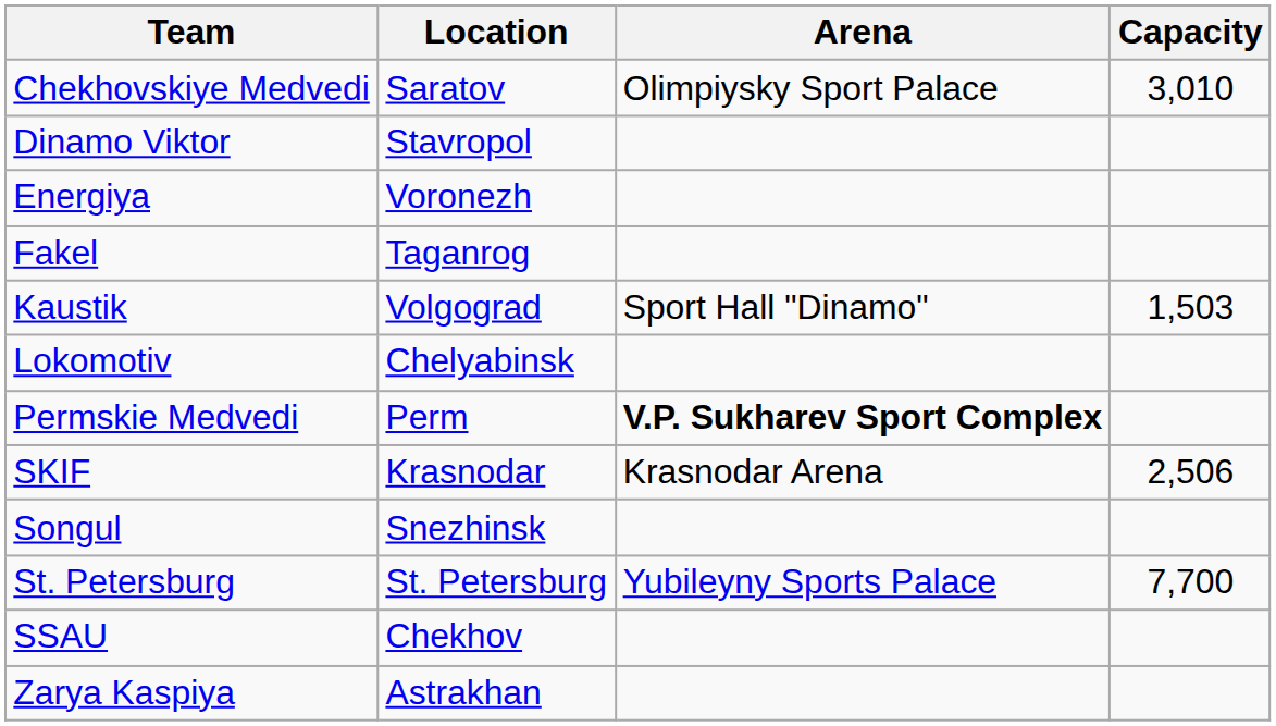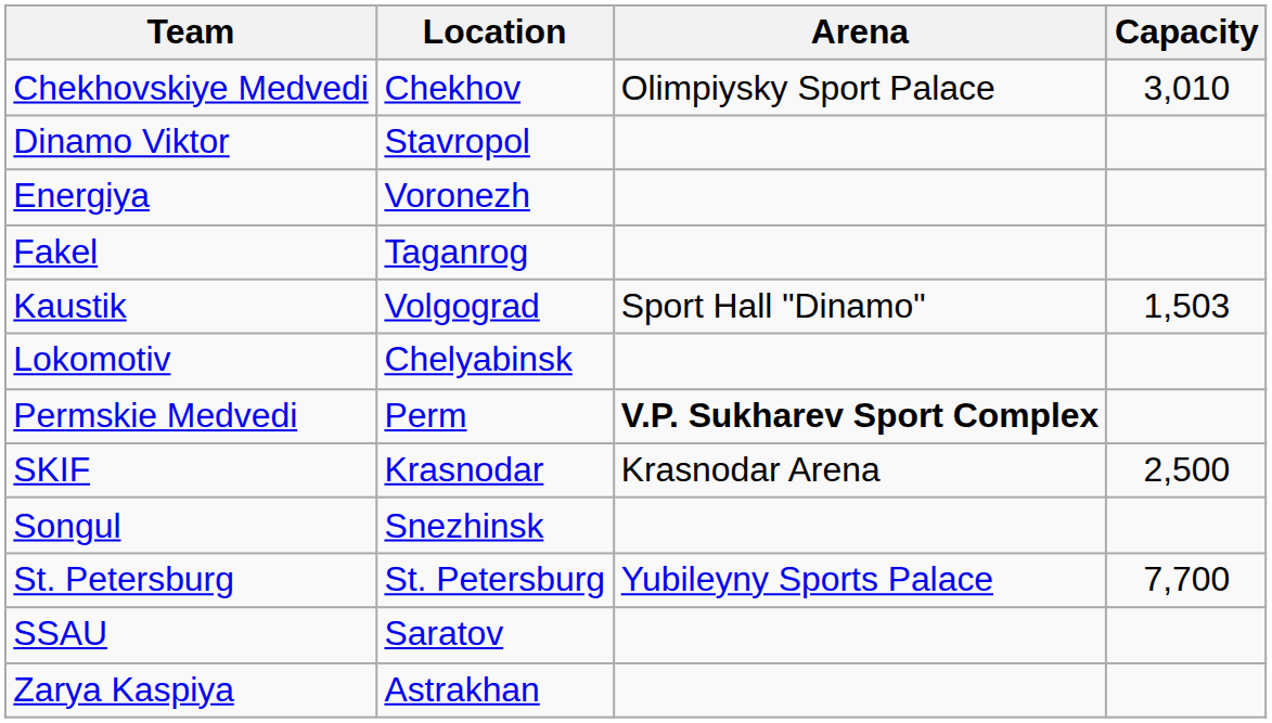Chekhovskiye Medvedi | Location: Saratov -> Chekhov
SKIF | Capacity: 2,506 -> 2,500
SSAU | Location: Chekhov -> Saratov
